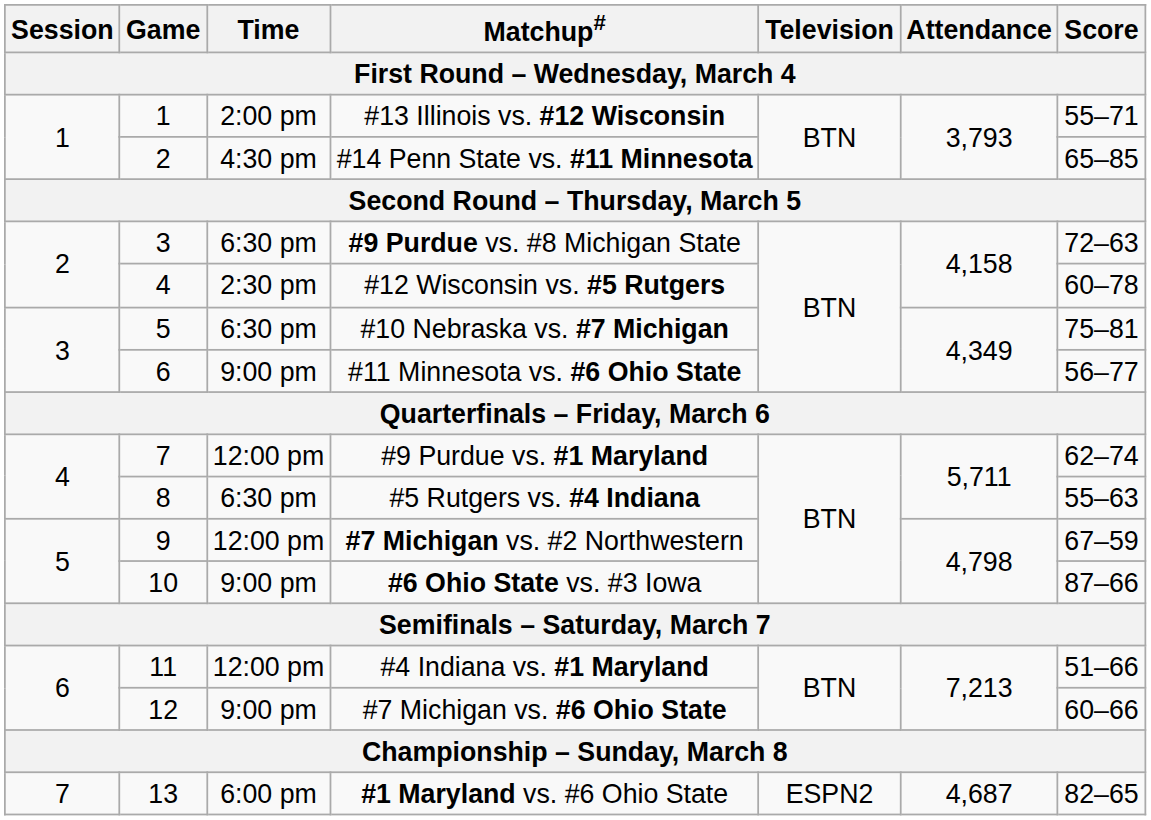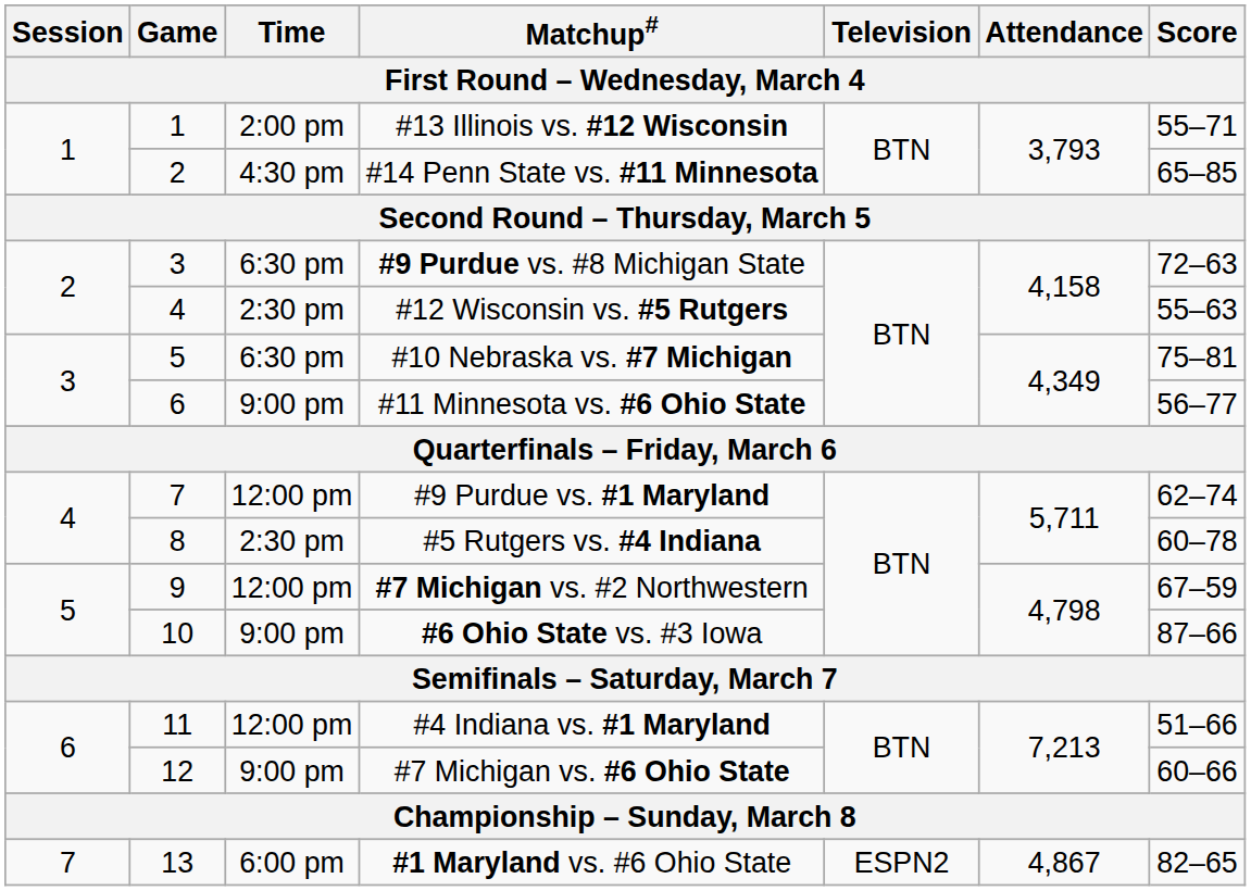#12 Wisconsin vs. #5 Rutgers | Score: 60–78 -> 55–63
#5 Rutgers vs. #4 Indiana | Time: 6:30 pm -> 2:30 pm
#5 Rutgers vs. #4 Indiana | Score: 55–63 -> 60–78
#1 Maryland vs. #6 Ohio State | Attendance: 4,687 -> 4,867
